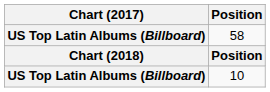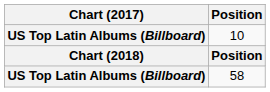rows swapped: 10 <-> 58
